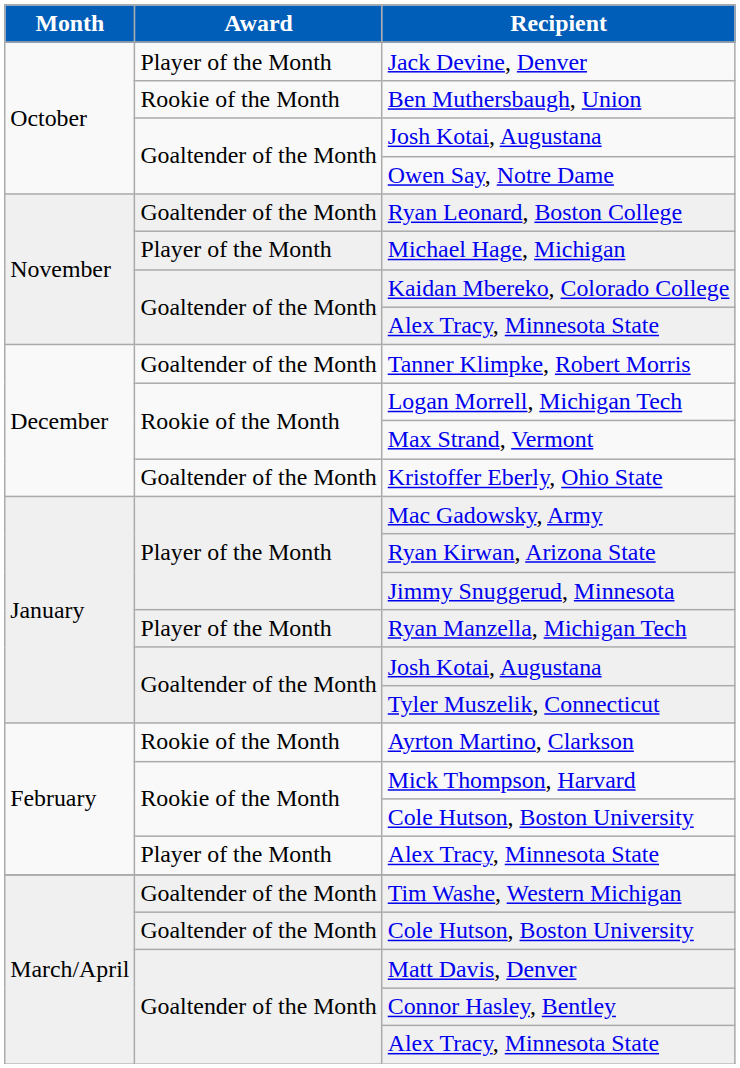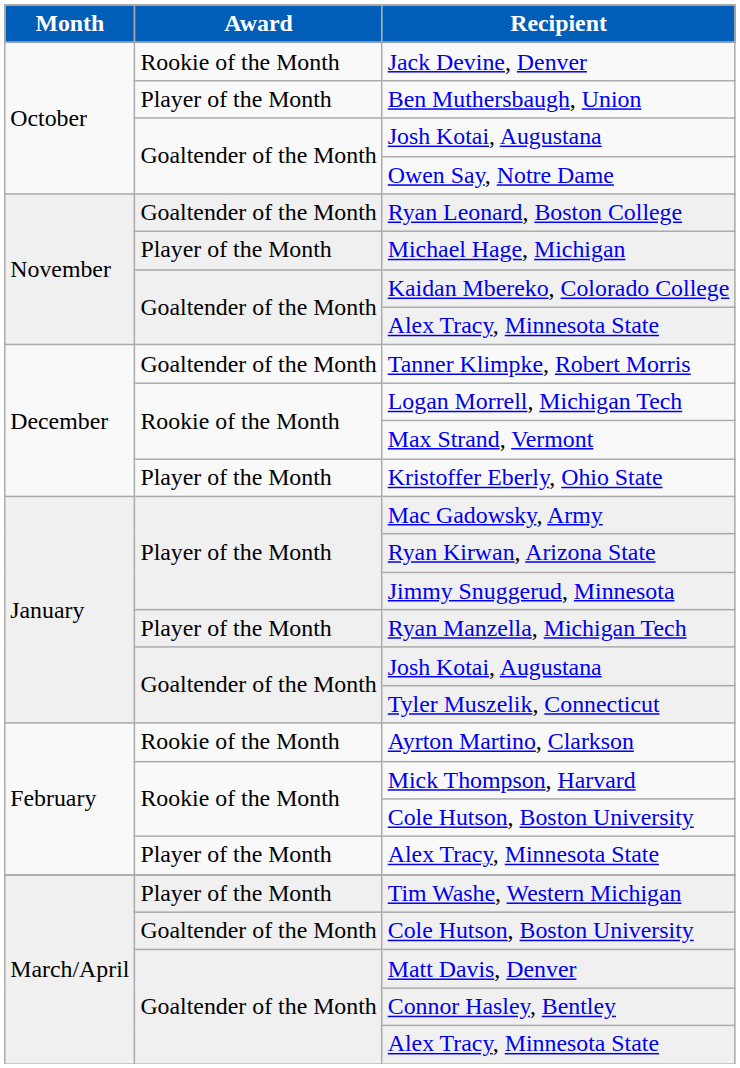Jack Devine, Denver | Award: Player of the Month -> Rookie of the Month
Ben Muthersbaugh, Union | Award: Rookie of the Month -> Player of the Month
Kristoffer Eberly, Ohio State | Award: Goaltender of the Month -> Player of the Month
Tim Washe, Western Michigan | Award: Goaltender of the Month -> Player of the Month
